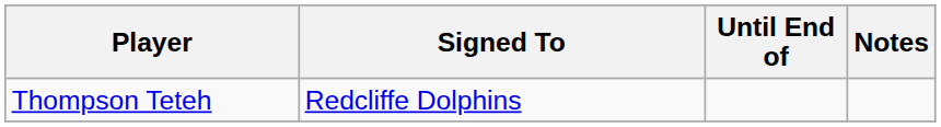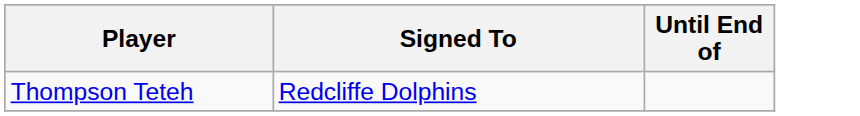- column: Notes
